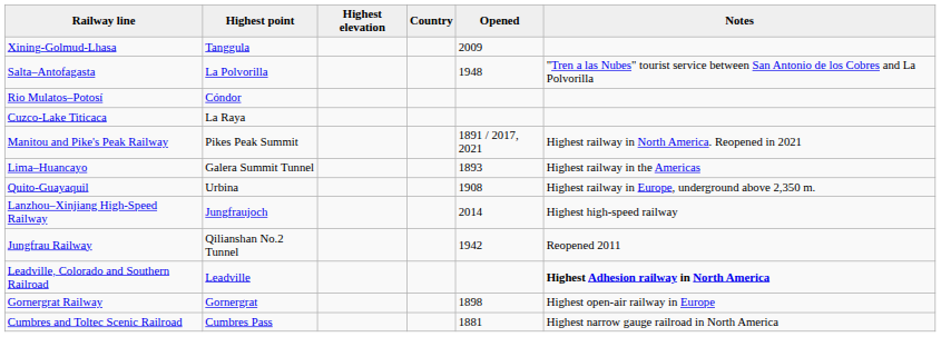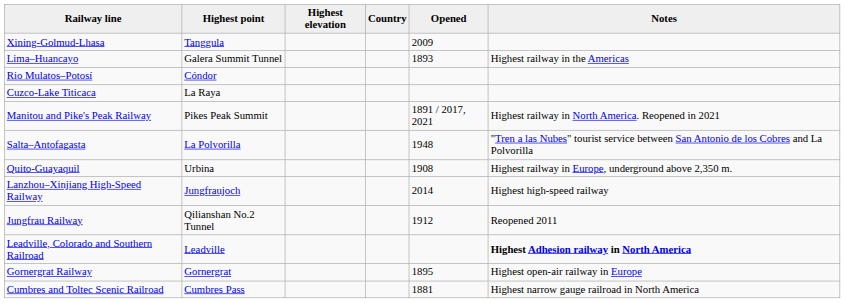rows swapped: Lima–Huancayo <-> Salta–Antofagasta
Jungfrau Railway | Opened: 1942 -> 1912
Gornergrat Railway | Opened: 1898 -> 1895
